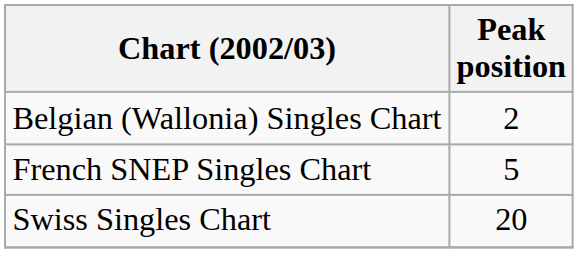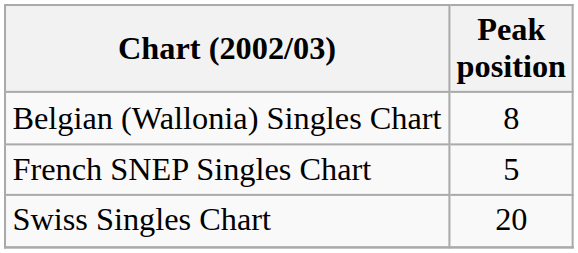Belgian (Wallonia) Singles Chart | Peak position: 2 -> 8
